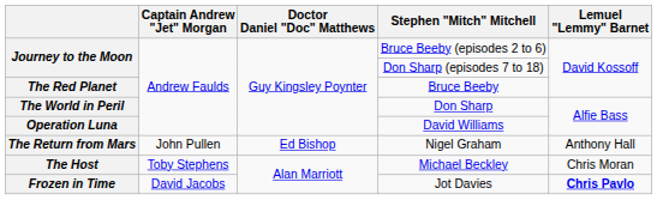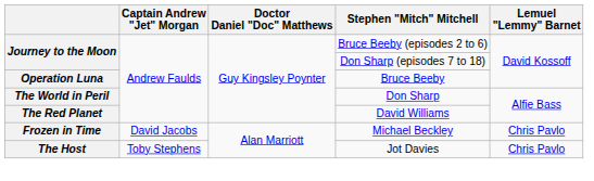Bruce Beeby | column 1: The Red Planet -> Operation Luna
David Williams | column 1: Operation Luna -> The Red Planet
- row: The Return from Mars | John Pullen | Ed Bishop | Nigel Graham | Anthony Hall
Michael Beckley | column 1: The Host -> Frozen in Time
Michael Beckley | Captain Andrew "Jet" Morgan: Toby Stephens -> David Jacobs
Michael Beckley | Lemuel "Lemmy" Barnet: Chris Moran -> Chris Pavlo
Jot Davies | column 1: Frozen in Time -> The Host
Jot Davies | Captain Andrew "Jet" Morgan: David Jacobs -> Toby Stephens
Jot Davies | Lemuel "Lemmy" Barnet: bold -> normal
